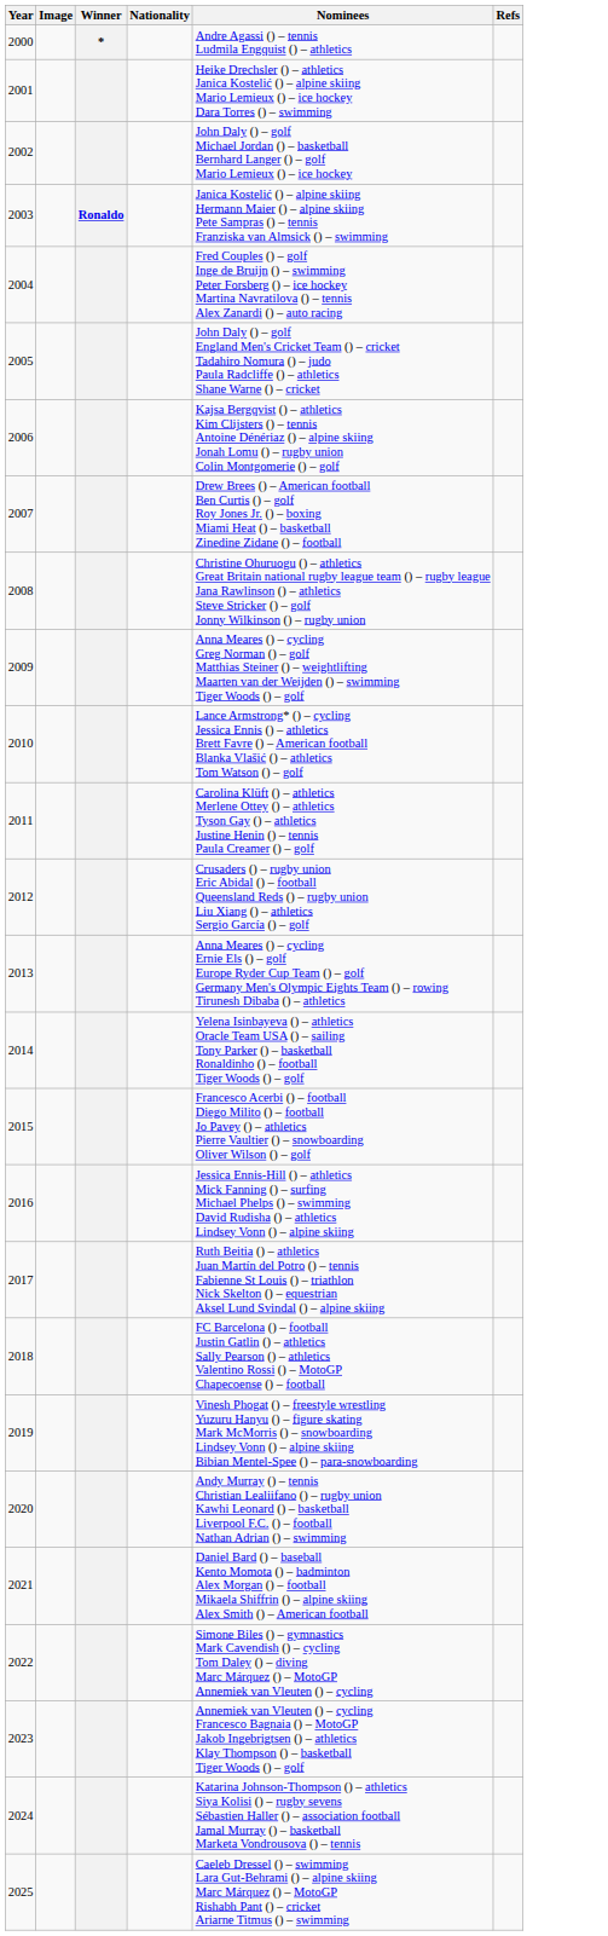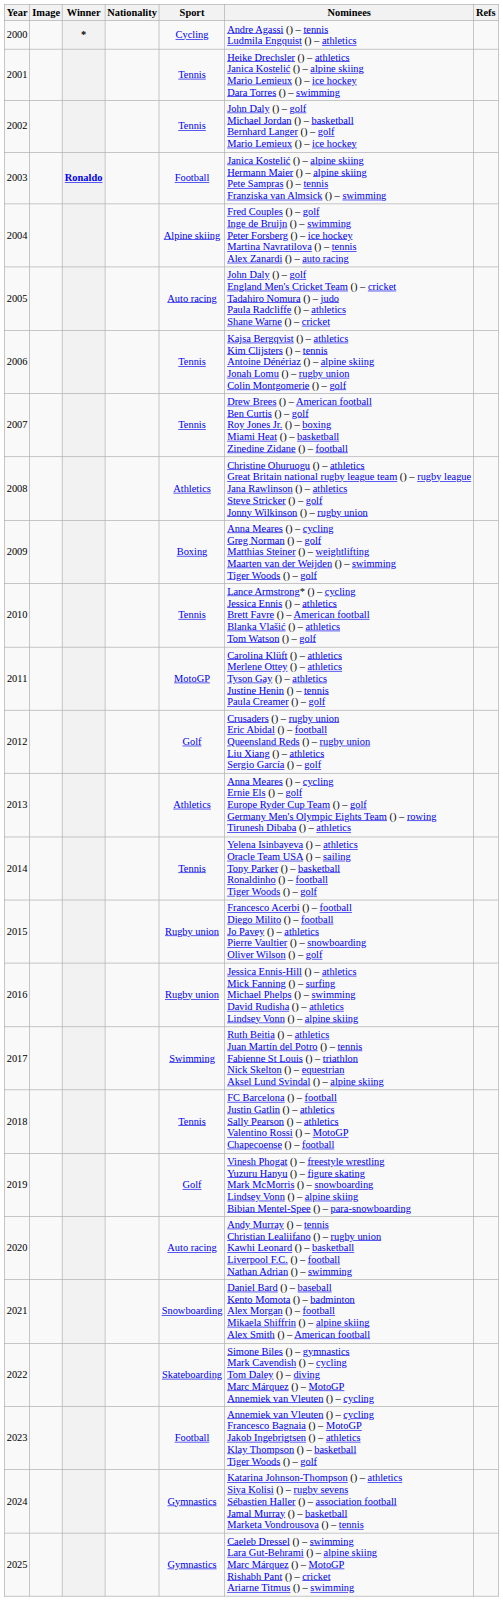+ column: Sport | Cycling | Tennis | Tennis | Football | Alpine skiing | Auto racing | Tennis | Tennis | Athletics | Boxing | Tennis | MotoGP | Golf | Athletics | Tennis | Rugby union | Rugby union | Swimming | Tennis | Golf | Auto racing | Snowboarding | Skateboarding | Football | Gymnastics | Gymnastics
